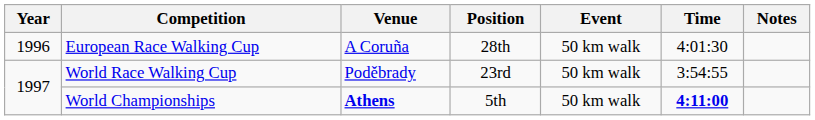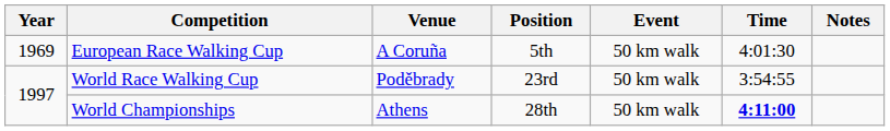European Race Walking Cup | Year: 1996 -> 1969
European Race Walking Cup | Position: 28th -> 5th
World Championships | Venue: bold -> normal
World Championships | Position: 5th -> 28th
